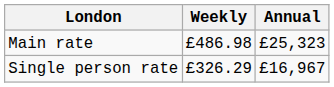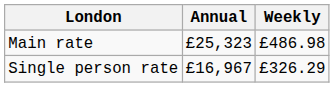columns swapped: Annual <-> Weekly
